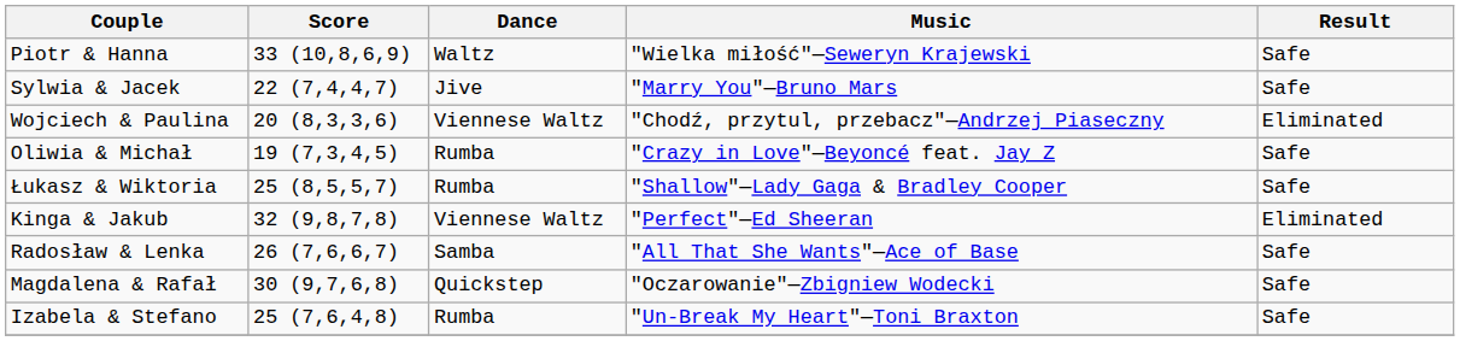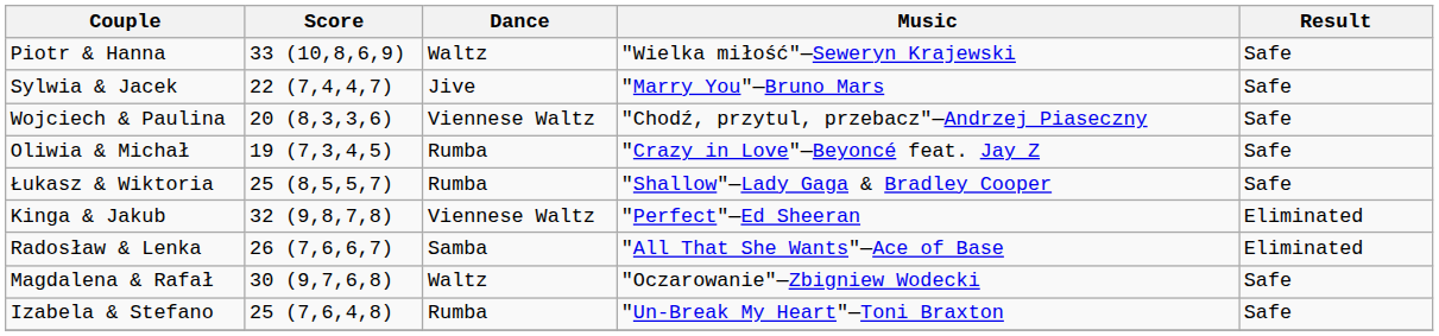Wojciech & Paulina | Result: Eliminated -> Safe
Radosław & Lenka | Result: Safe -> Eliminated
Magdalena & Rafał | Dance: Quickstep -> Waltz
